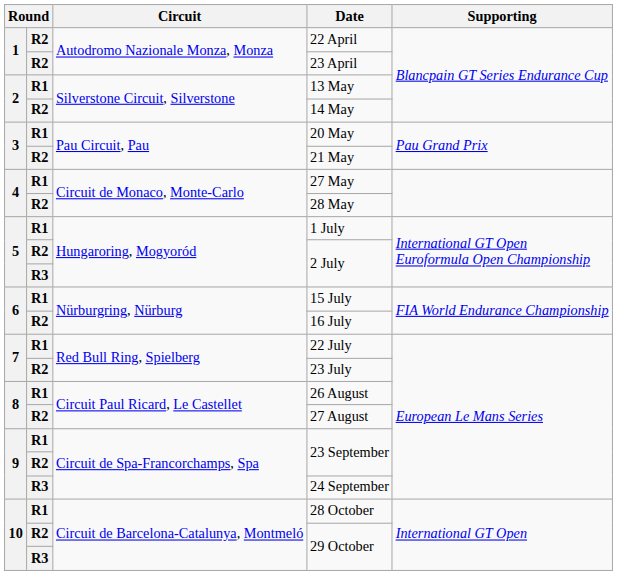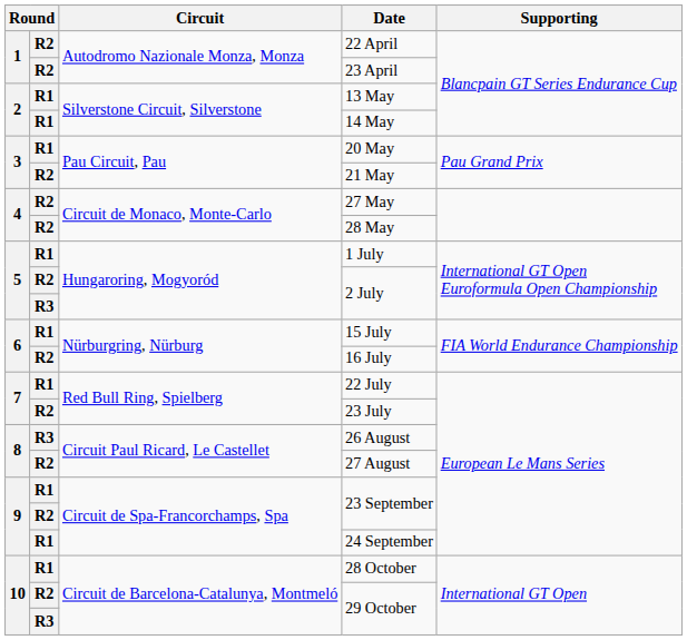14 May | column 2: R2 -> R1
27 May | column 2: R1 -> R2
26 August | column 2: R1 -> R3
24 September | column 2: R3 -> R1
